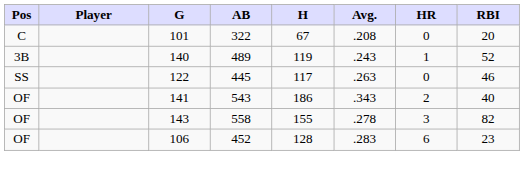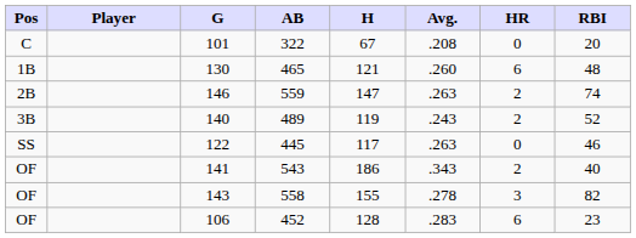+ row: 1B | 130 | 465 | 121 | .260 | 6 | 48
+ row: 2B | 146 | 559 | 147 | .263 | 2 | 74
489 | HR: 1 -> 2
